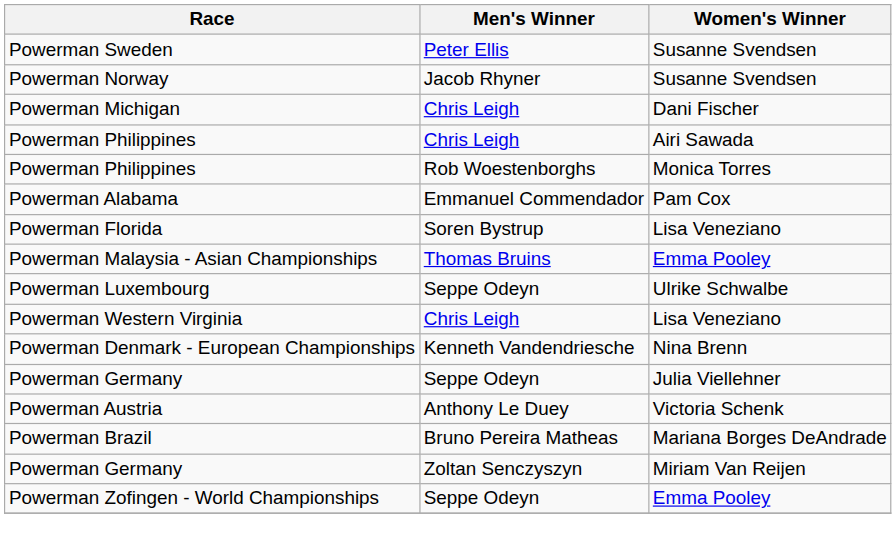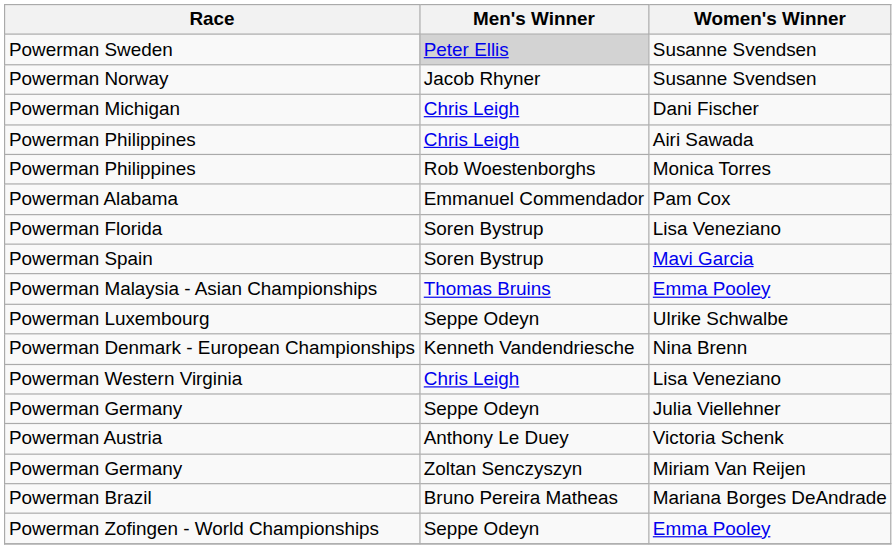Powerman Sweden | Men's Winner: no background -> lightgrey background
+ row: Powerman Spain | Soren Bystrup | Mavi Garcia
rows swapped: Powerman Denmark - European Championships <-> Powerman Western Virginia
rows swapped: Powerman Brazil <-> Powerman Germany / Miriam Van Reijen
